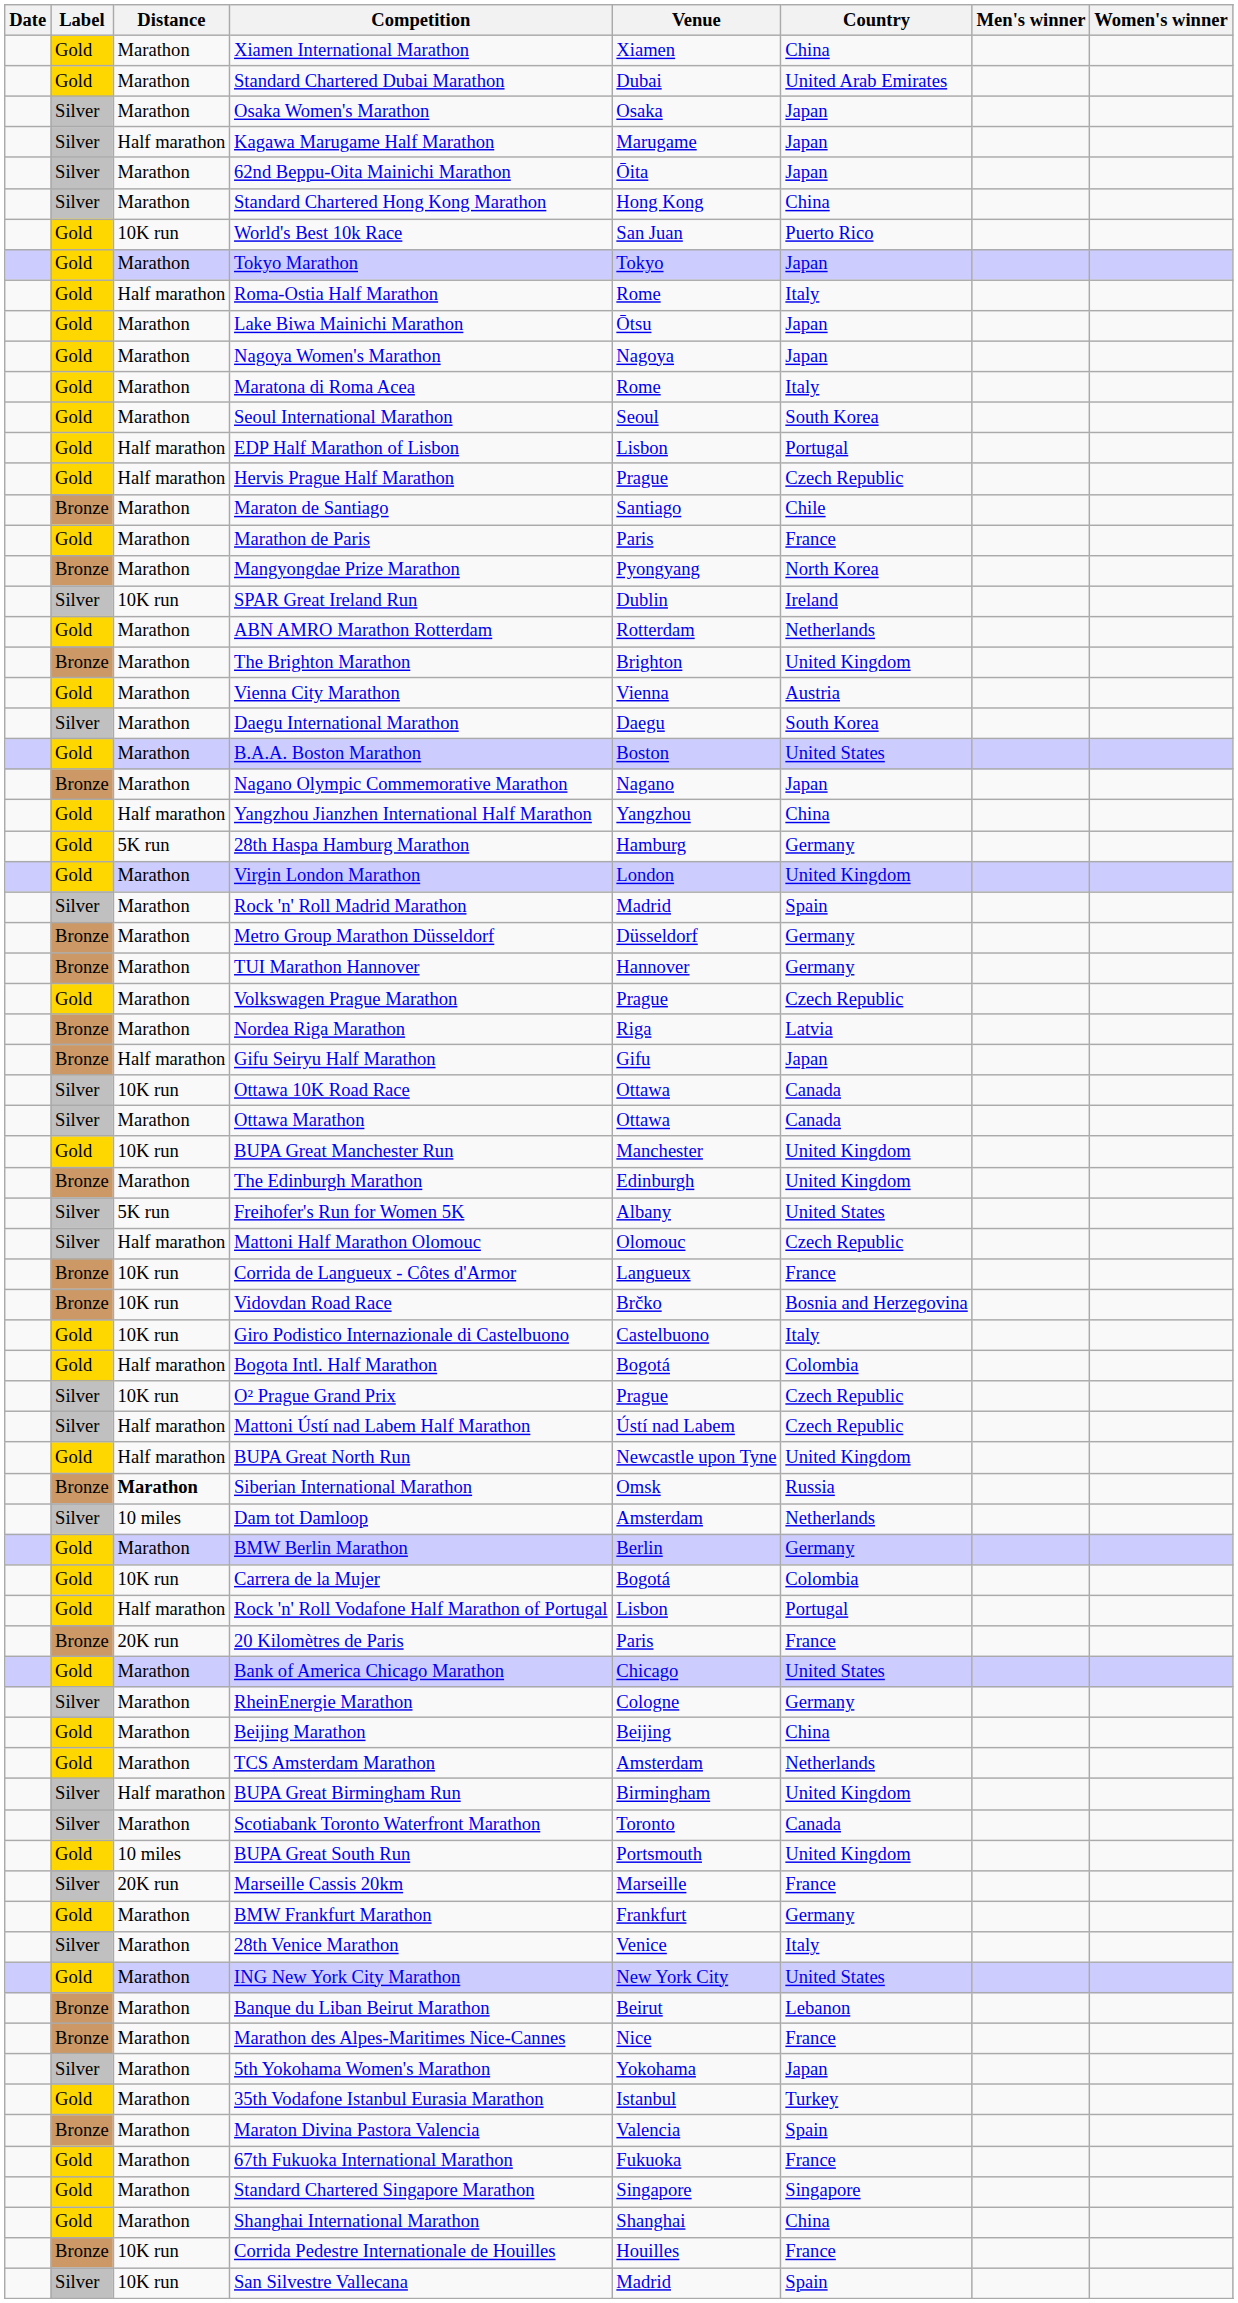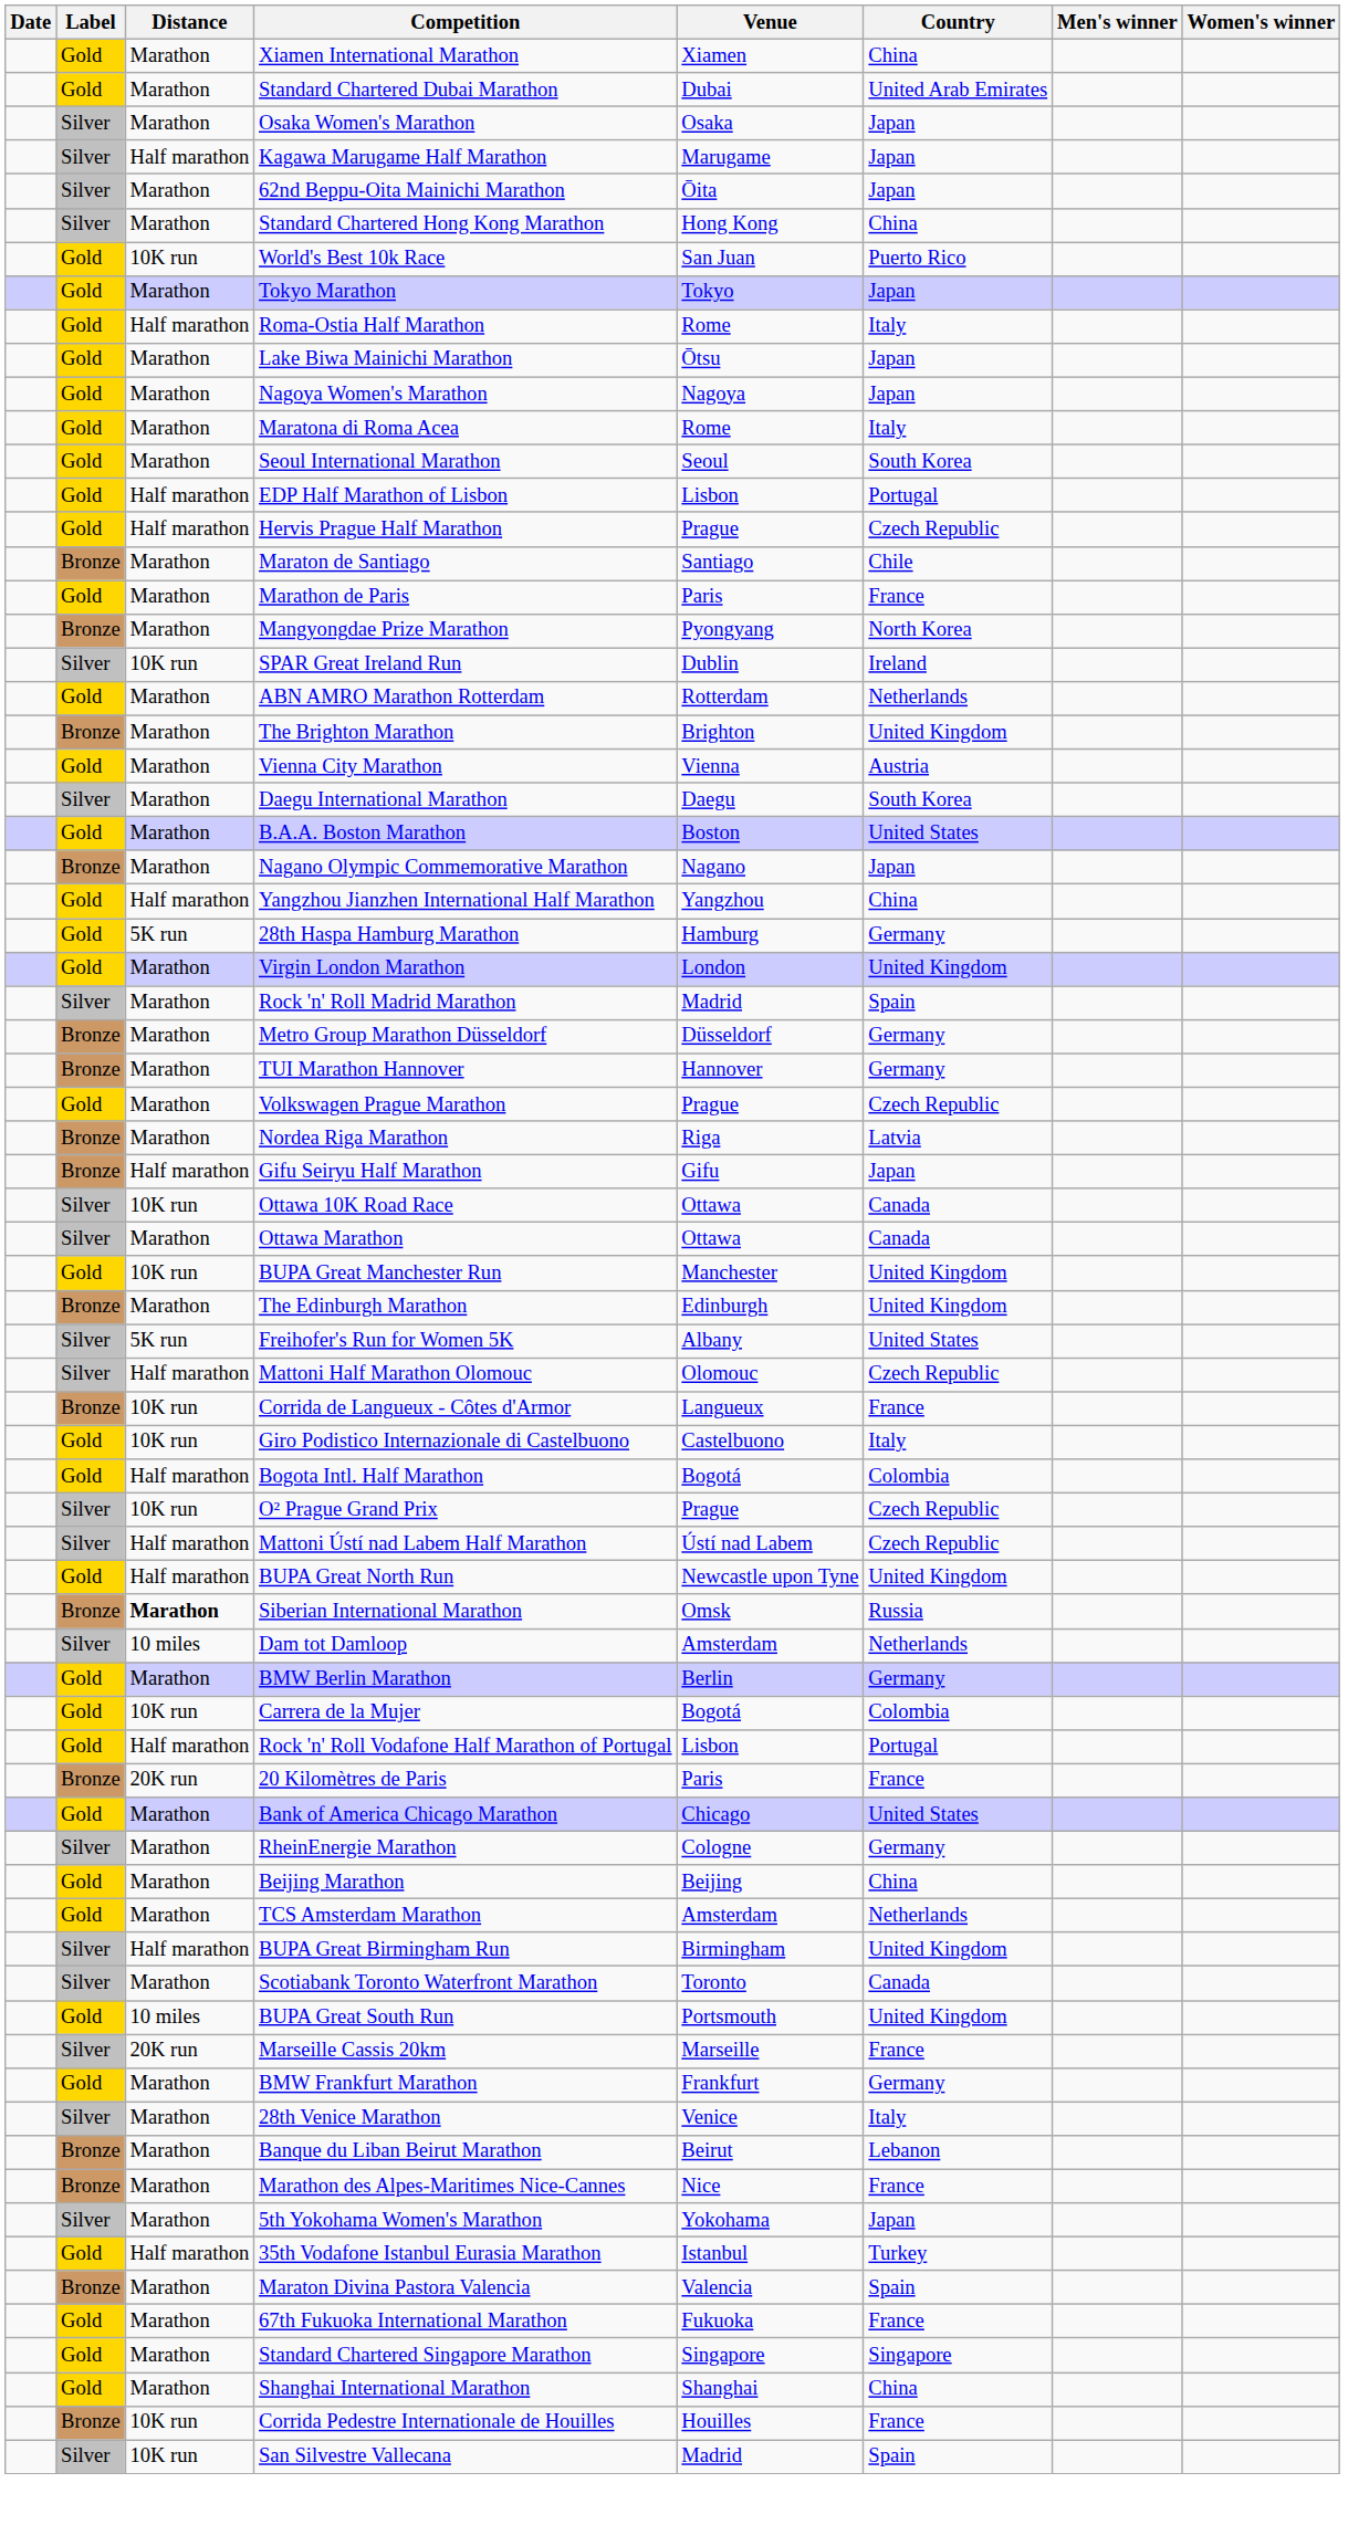- row: Bronze | 10K run | Vidovdan Road Race | Brčko | Bosnia and Herzegovina
- row: Gold | Marathon | ING New York City Marathon | New York City | United States
35th Vodafone Istanbul Eurasia Marathon | Distance: Marathon -> Half marathon
